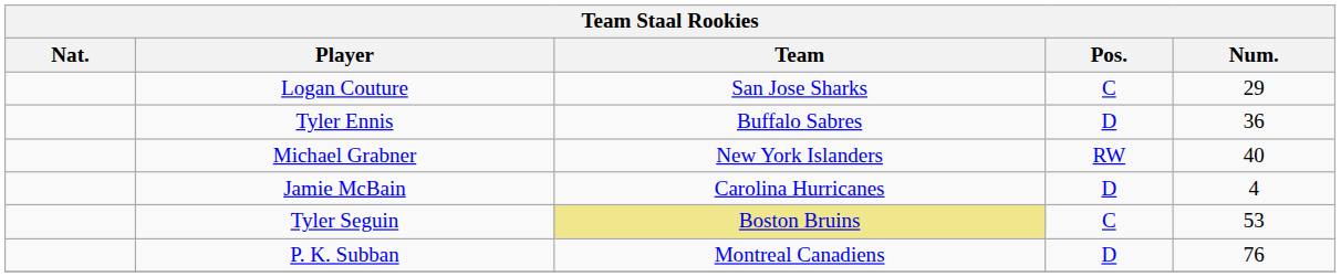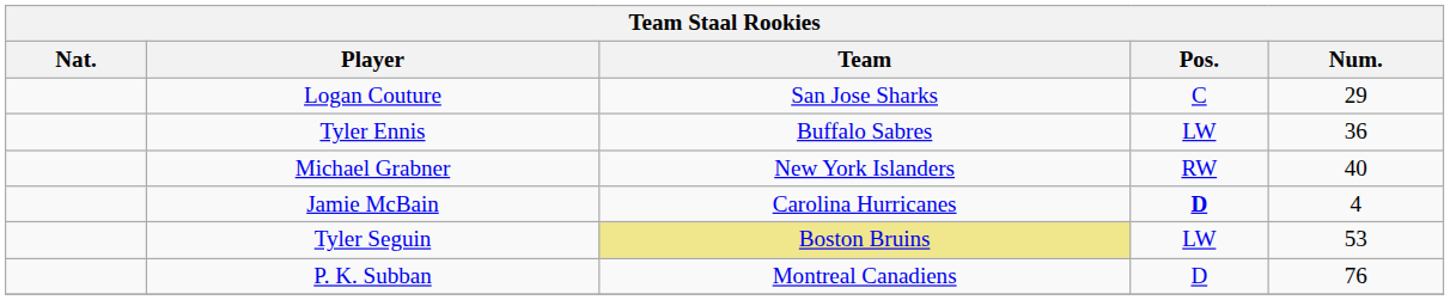Tyler Ennis | Pos.: D -> LW
Jamie McBain | Pos.: normal -> bold
Tyler Seguin | Pos.: C -> LW
